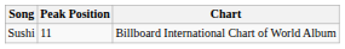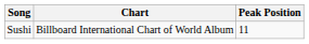columns swapped: Chart <-> Peak Position
